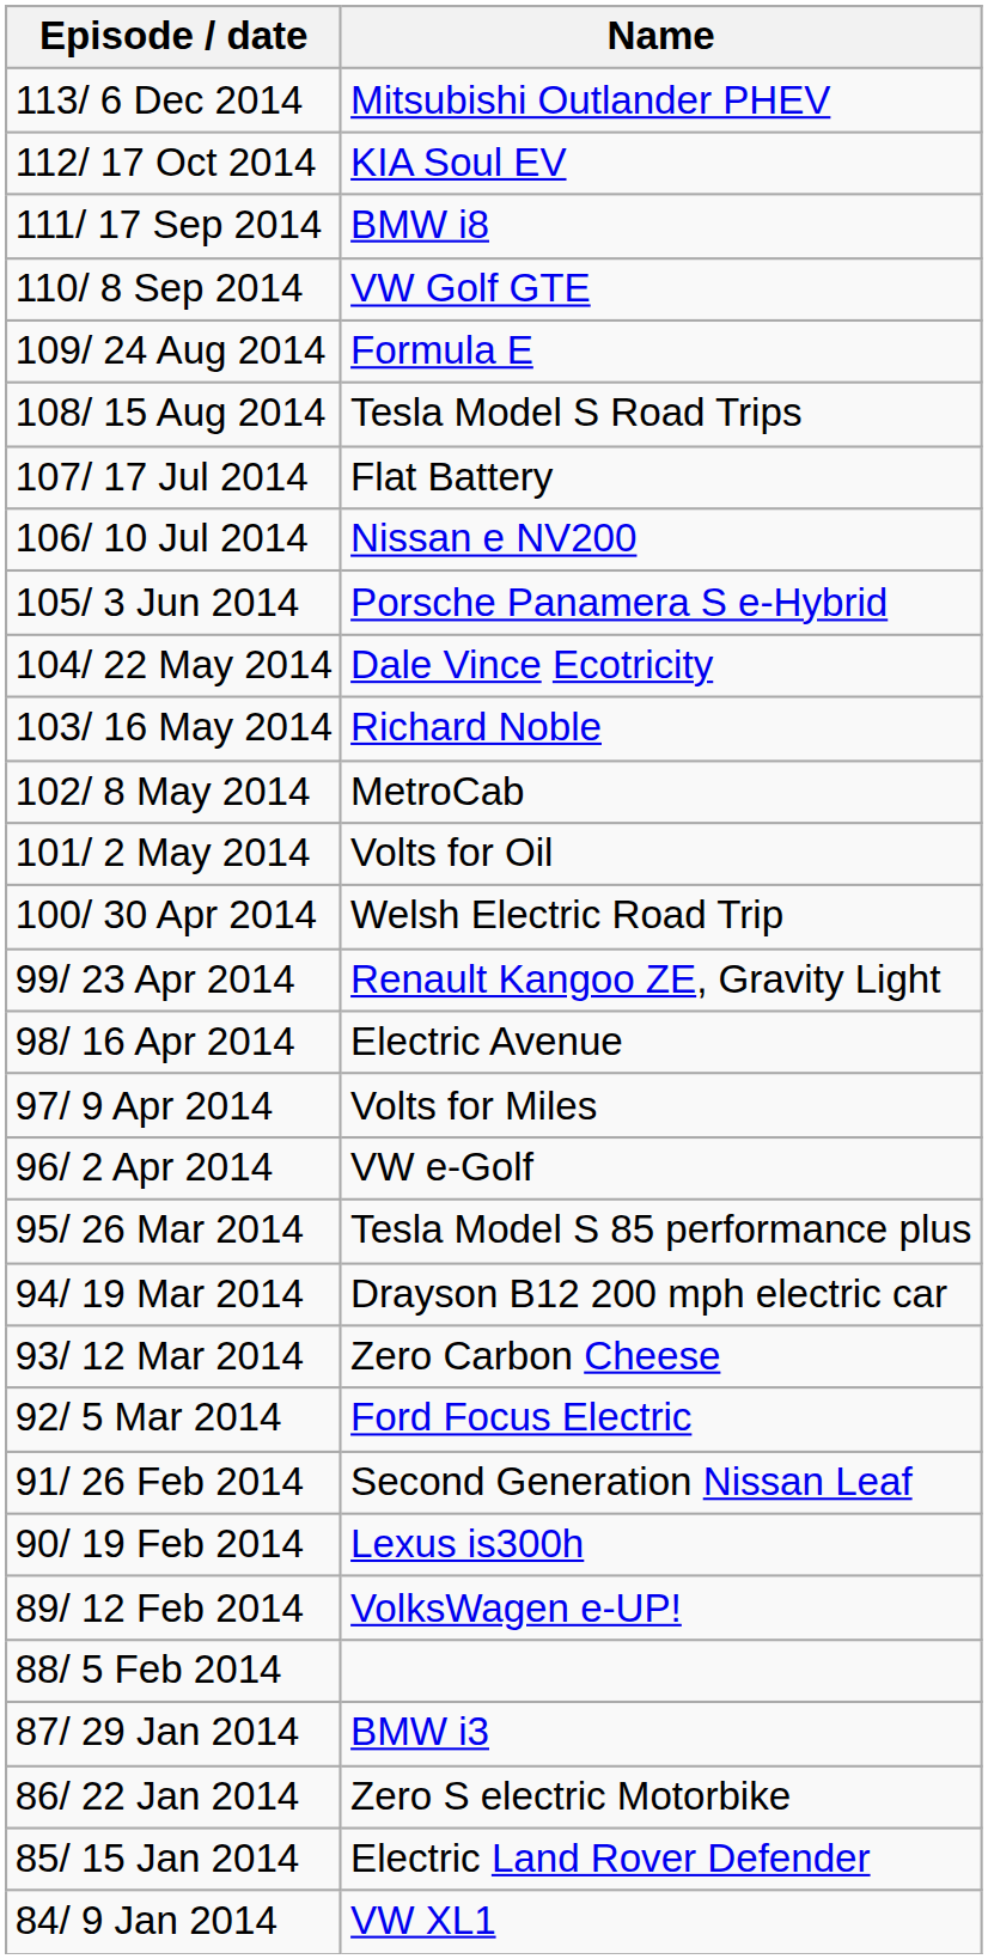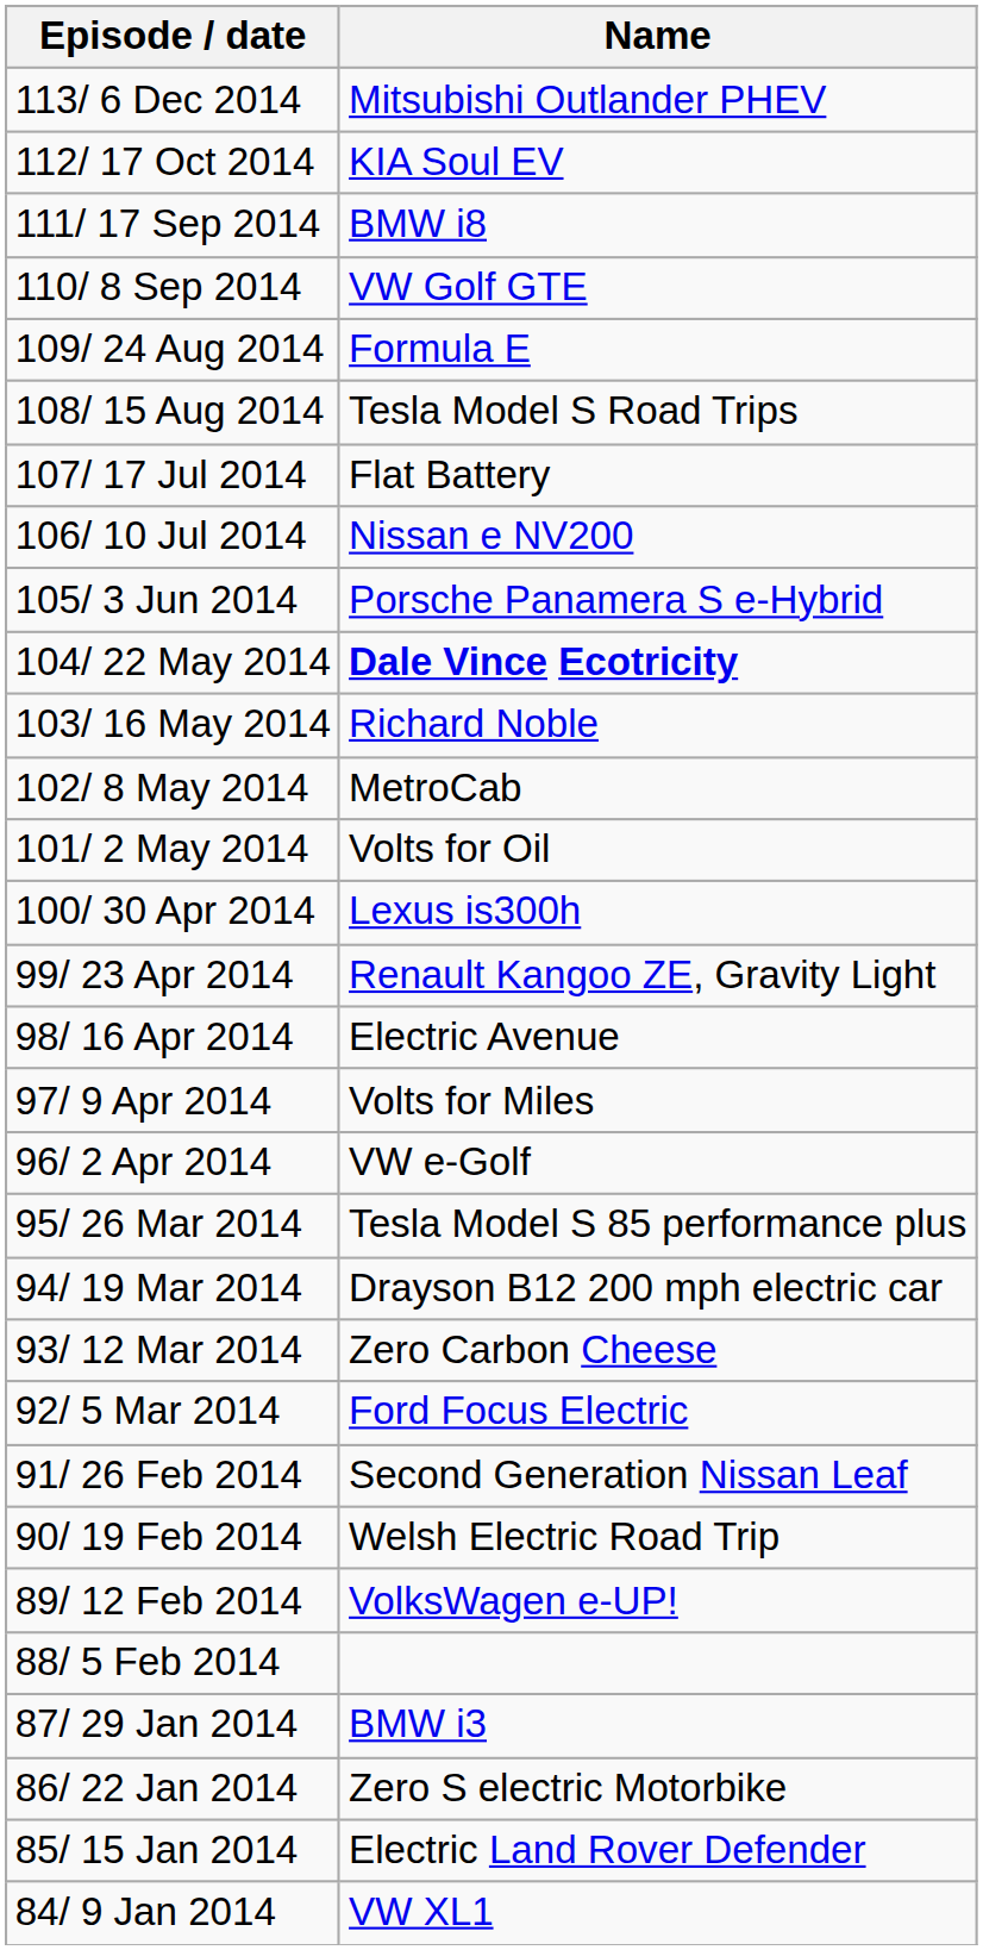104/ 22 May 2014 | Name: normal -> bold
100/ 30 Apr 2014 | Name: Welsh Electric Road Trip -> Lexus is300h
90/ 19 Feb 2014 | Name: Lexus is300h -> Welsh Electric Road Trip
